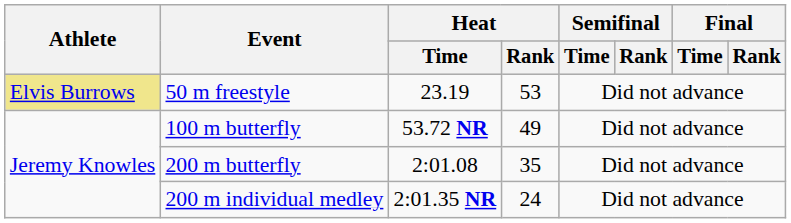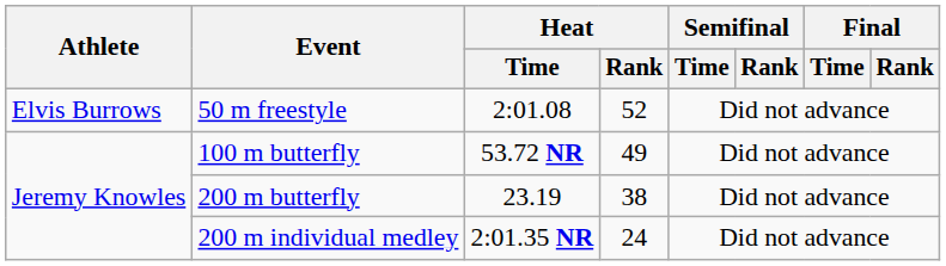50 m freestyle | Athlete: khaki background -> no background
50 m freestyle | Heat / Time: 23.19 -> 2:01.08
50 m freestyle | Heat / Rank: 53 -> 52
200 m butterfly | Heat / Time: 2:01.08 -> 23.19
200 m butterfly | Heat / Rank: 35 -> 38
